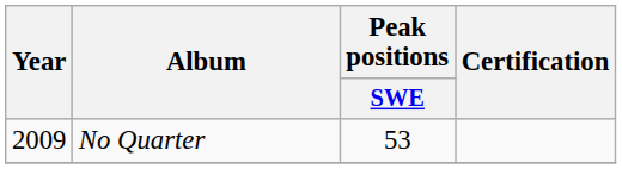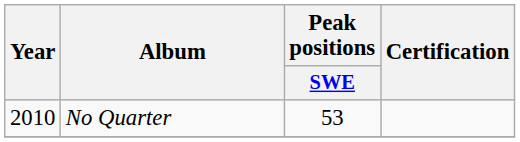No Quarter | Year: 2009 -> 2010
